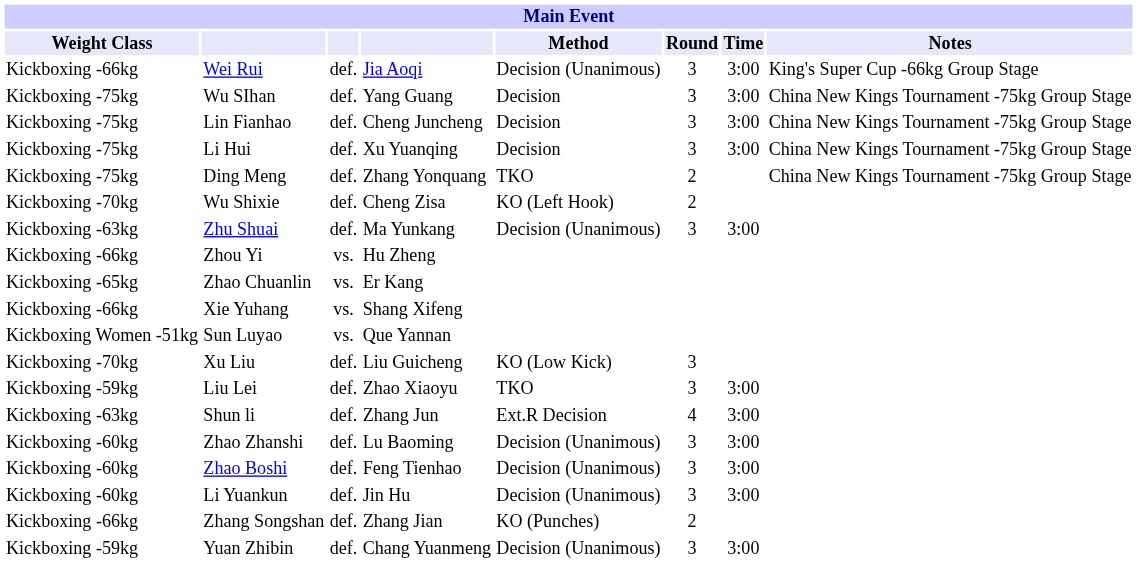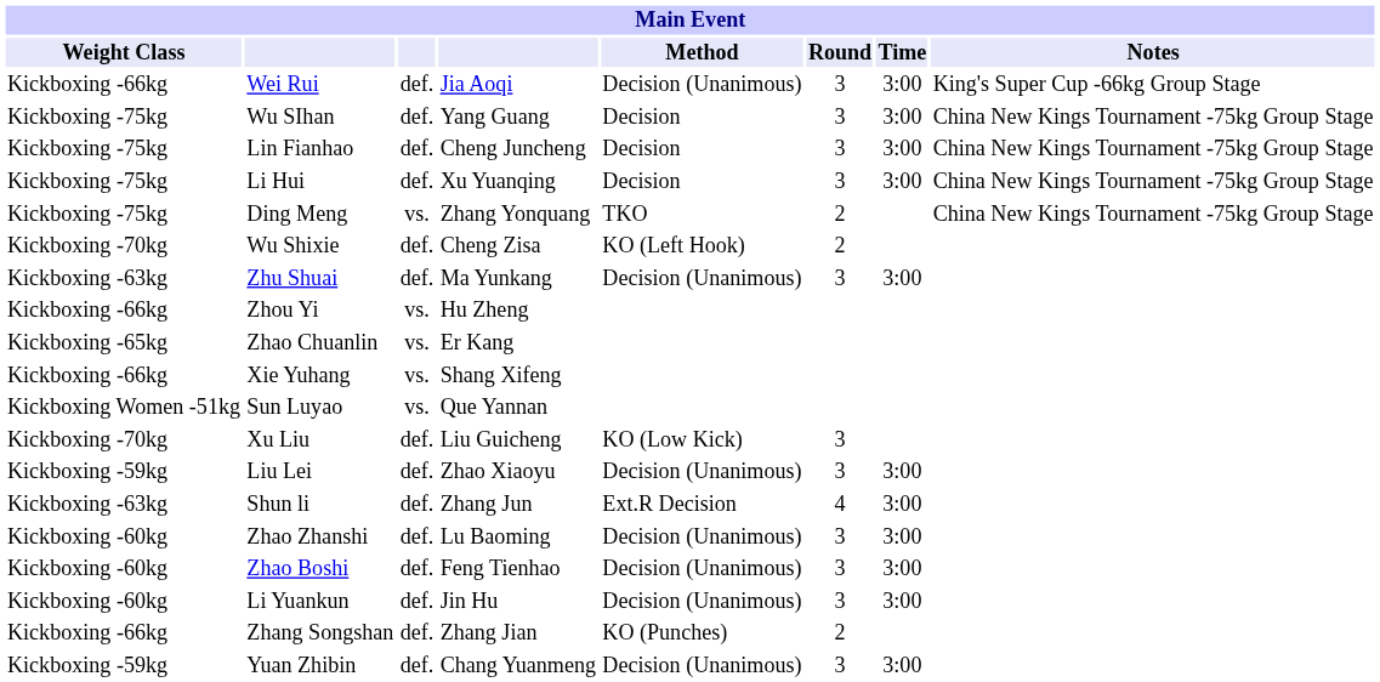Ding Meng | column 3: def. -> vs.
Liu Lei | Method: TKO -> Decision (Unanimous)
